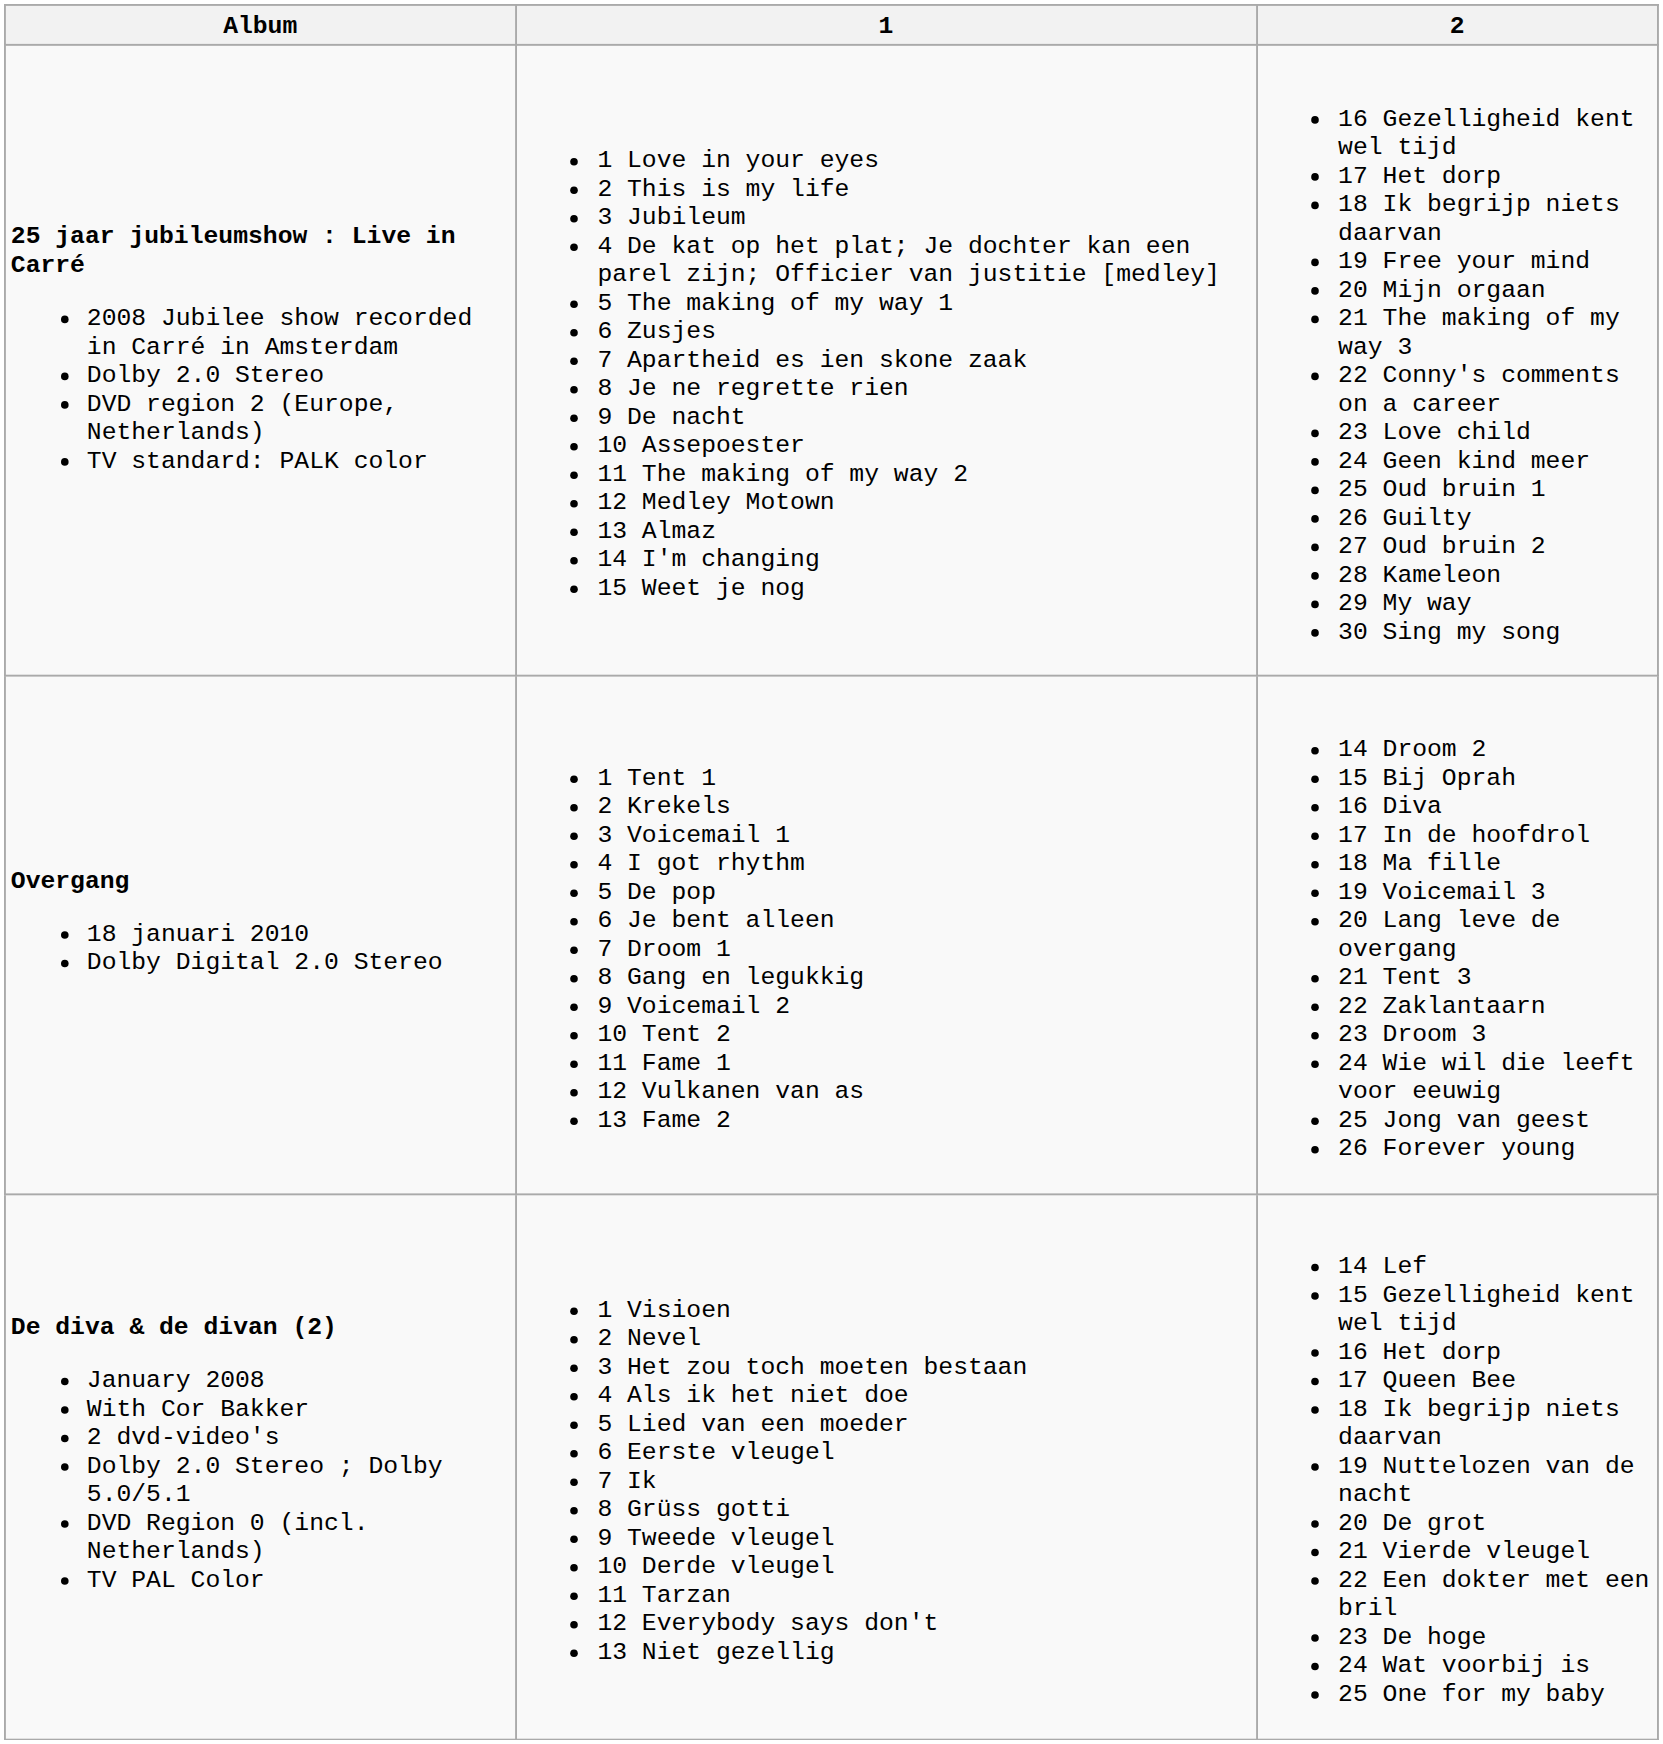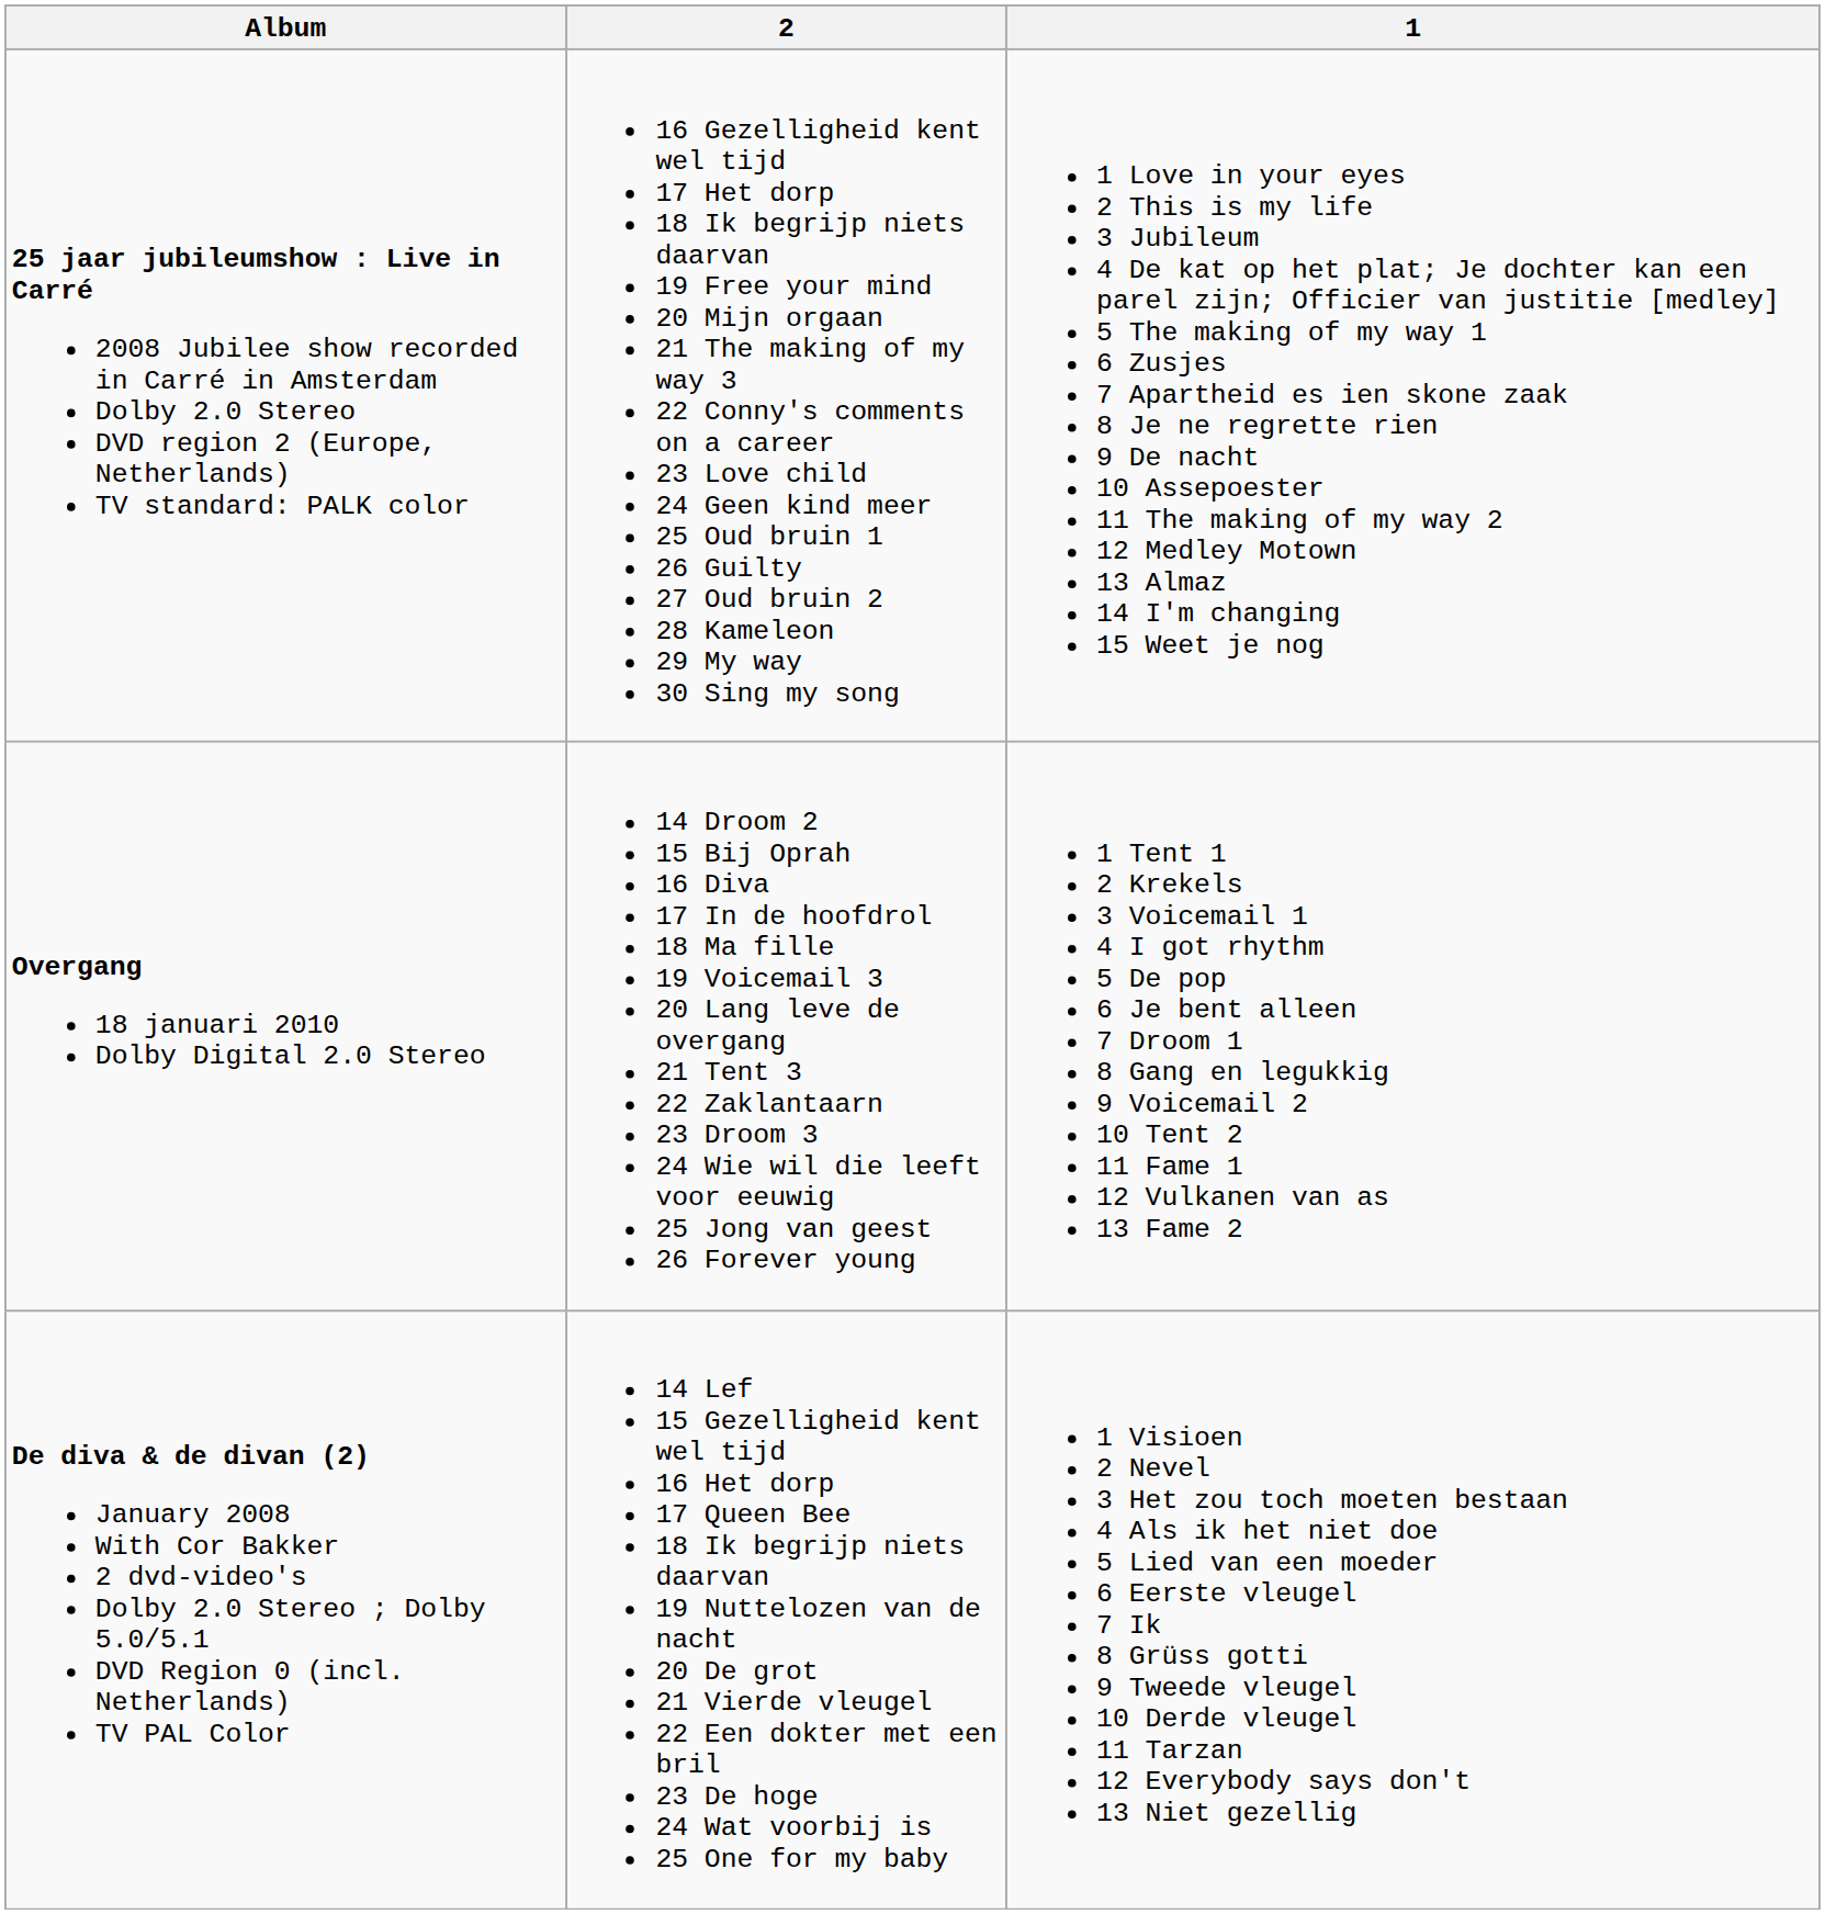columns swapped: 1 <-> 2
